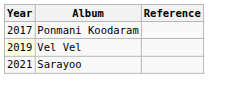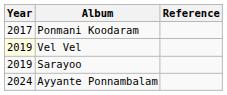Sarayoo | Year: 2021 -> 2019
+ row: 2024 | Ayyante Ponnambalam
